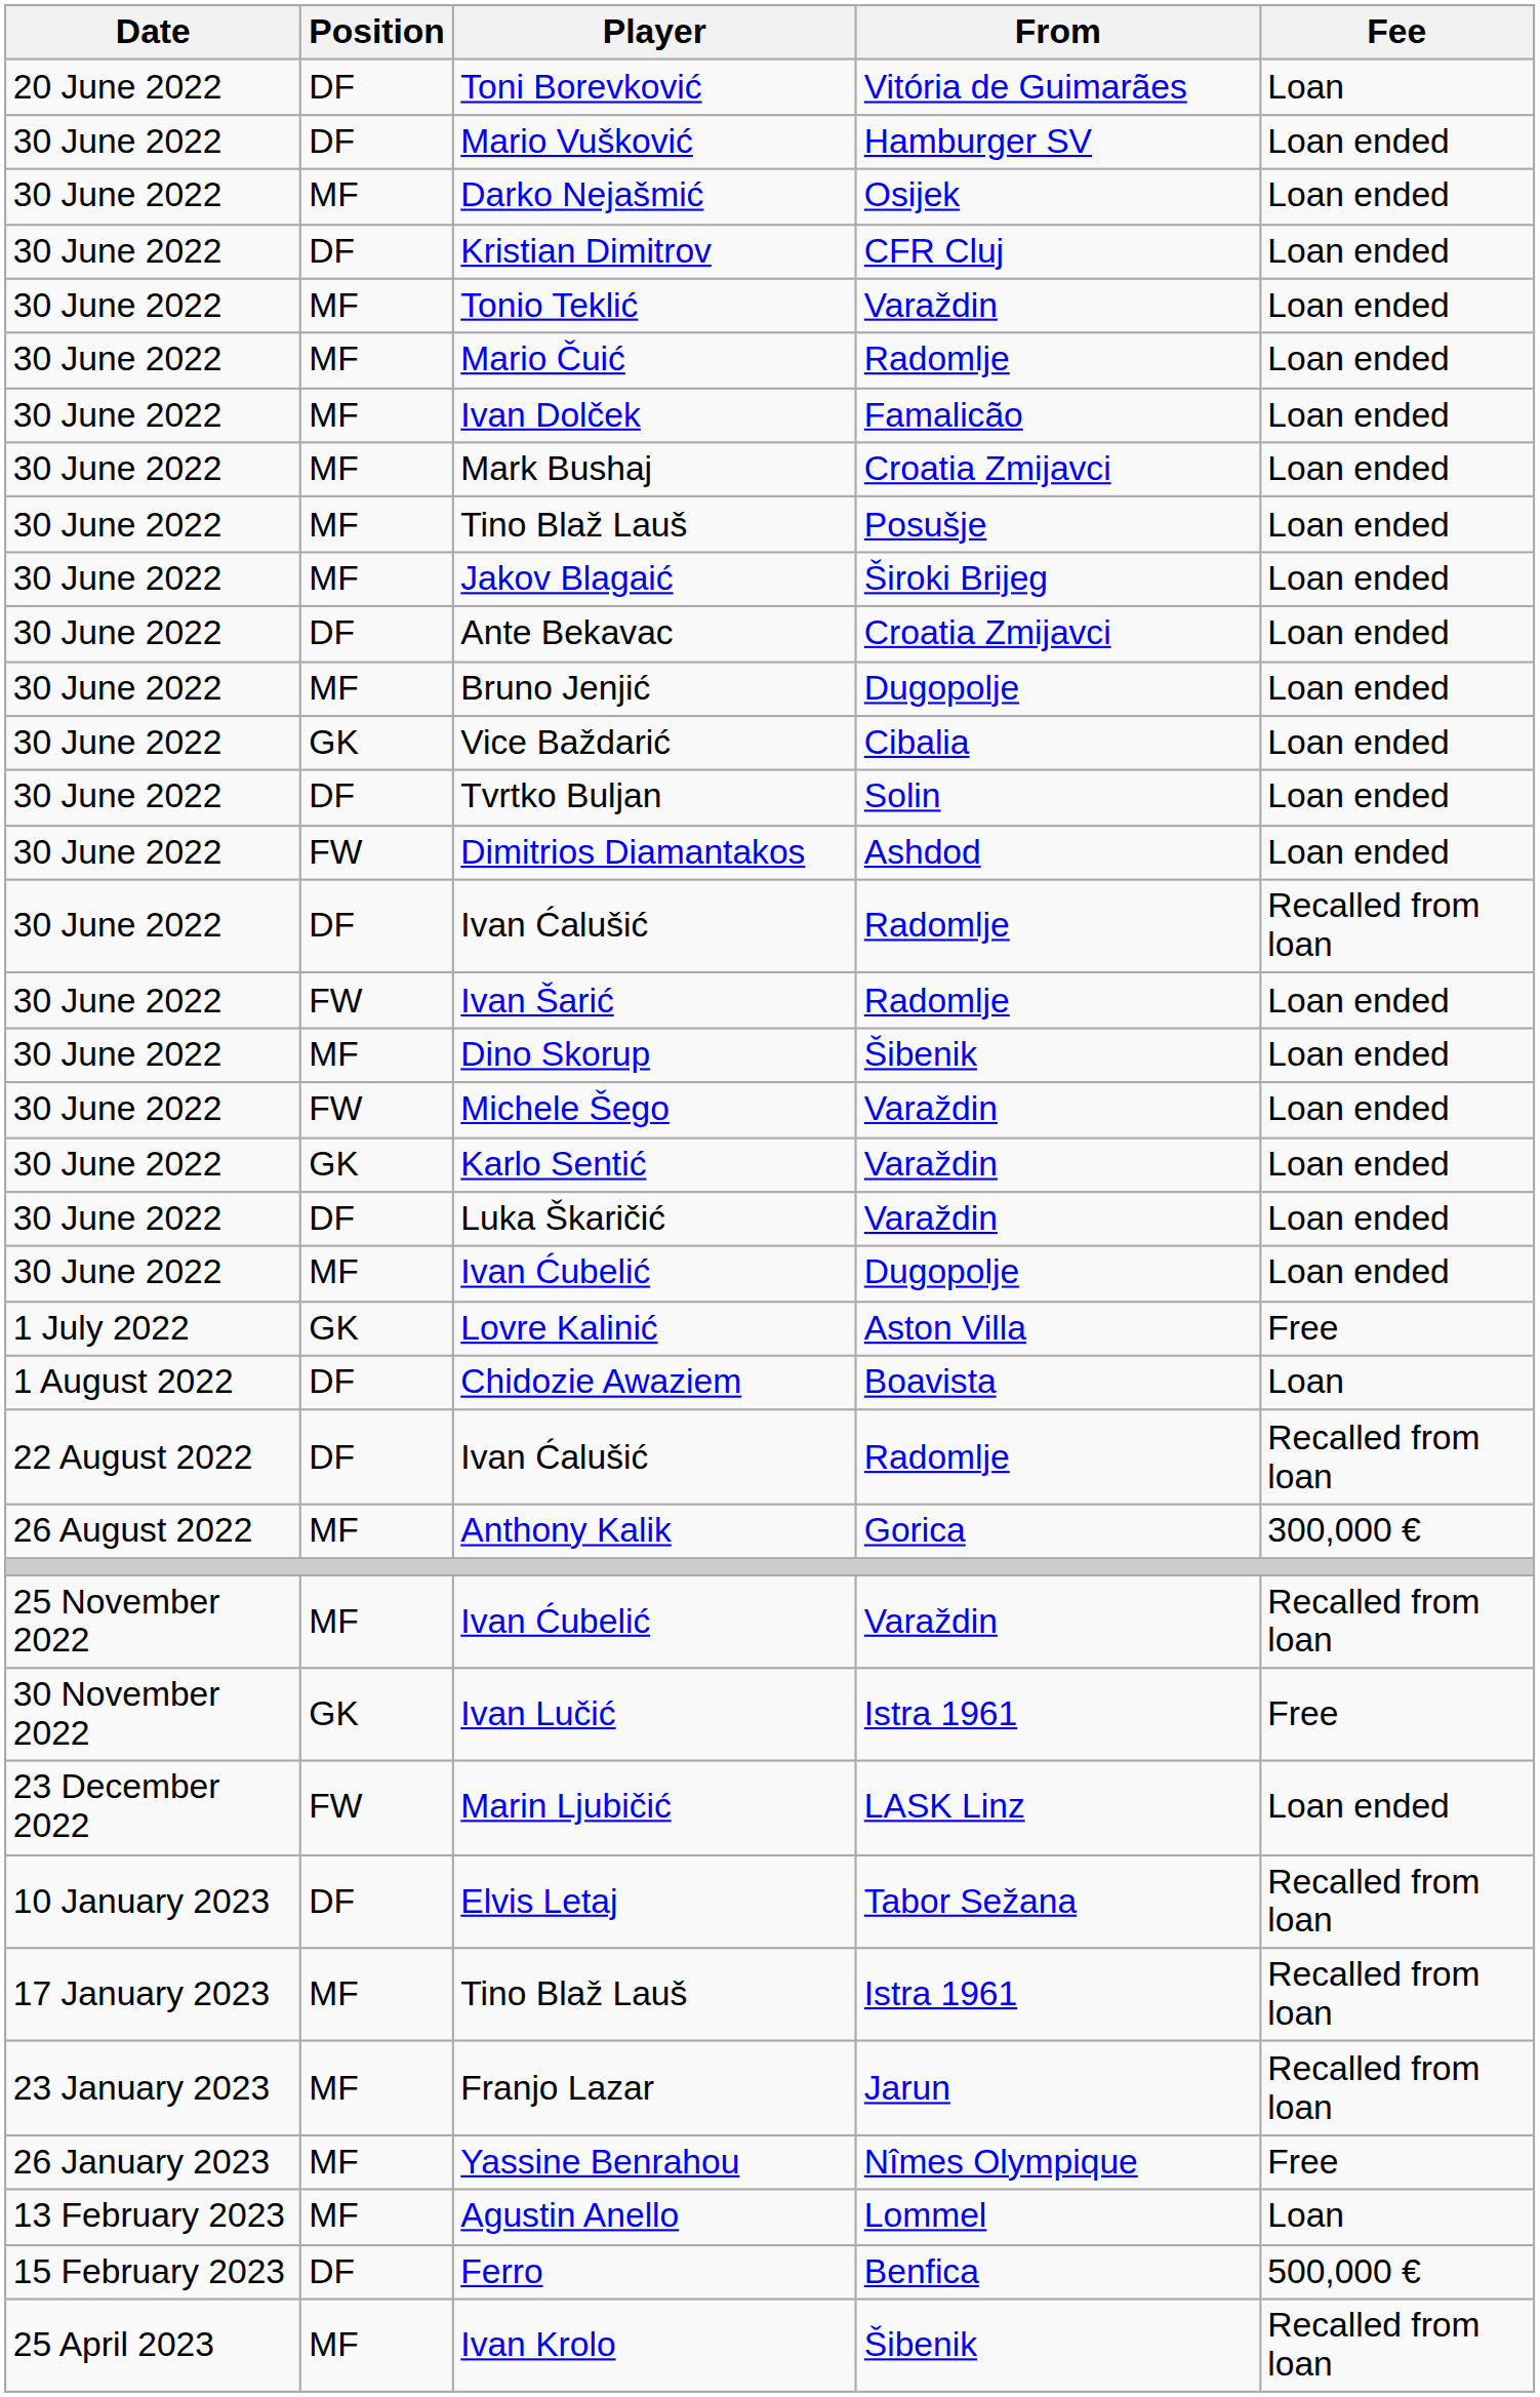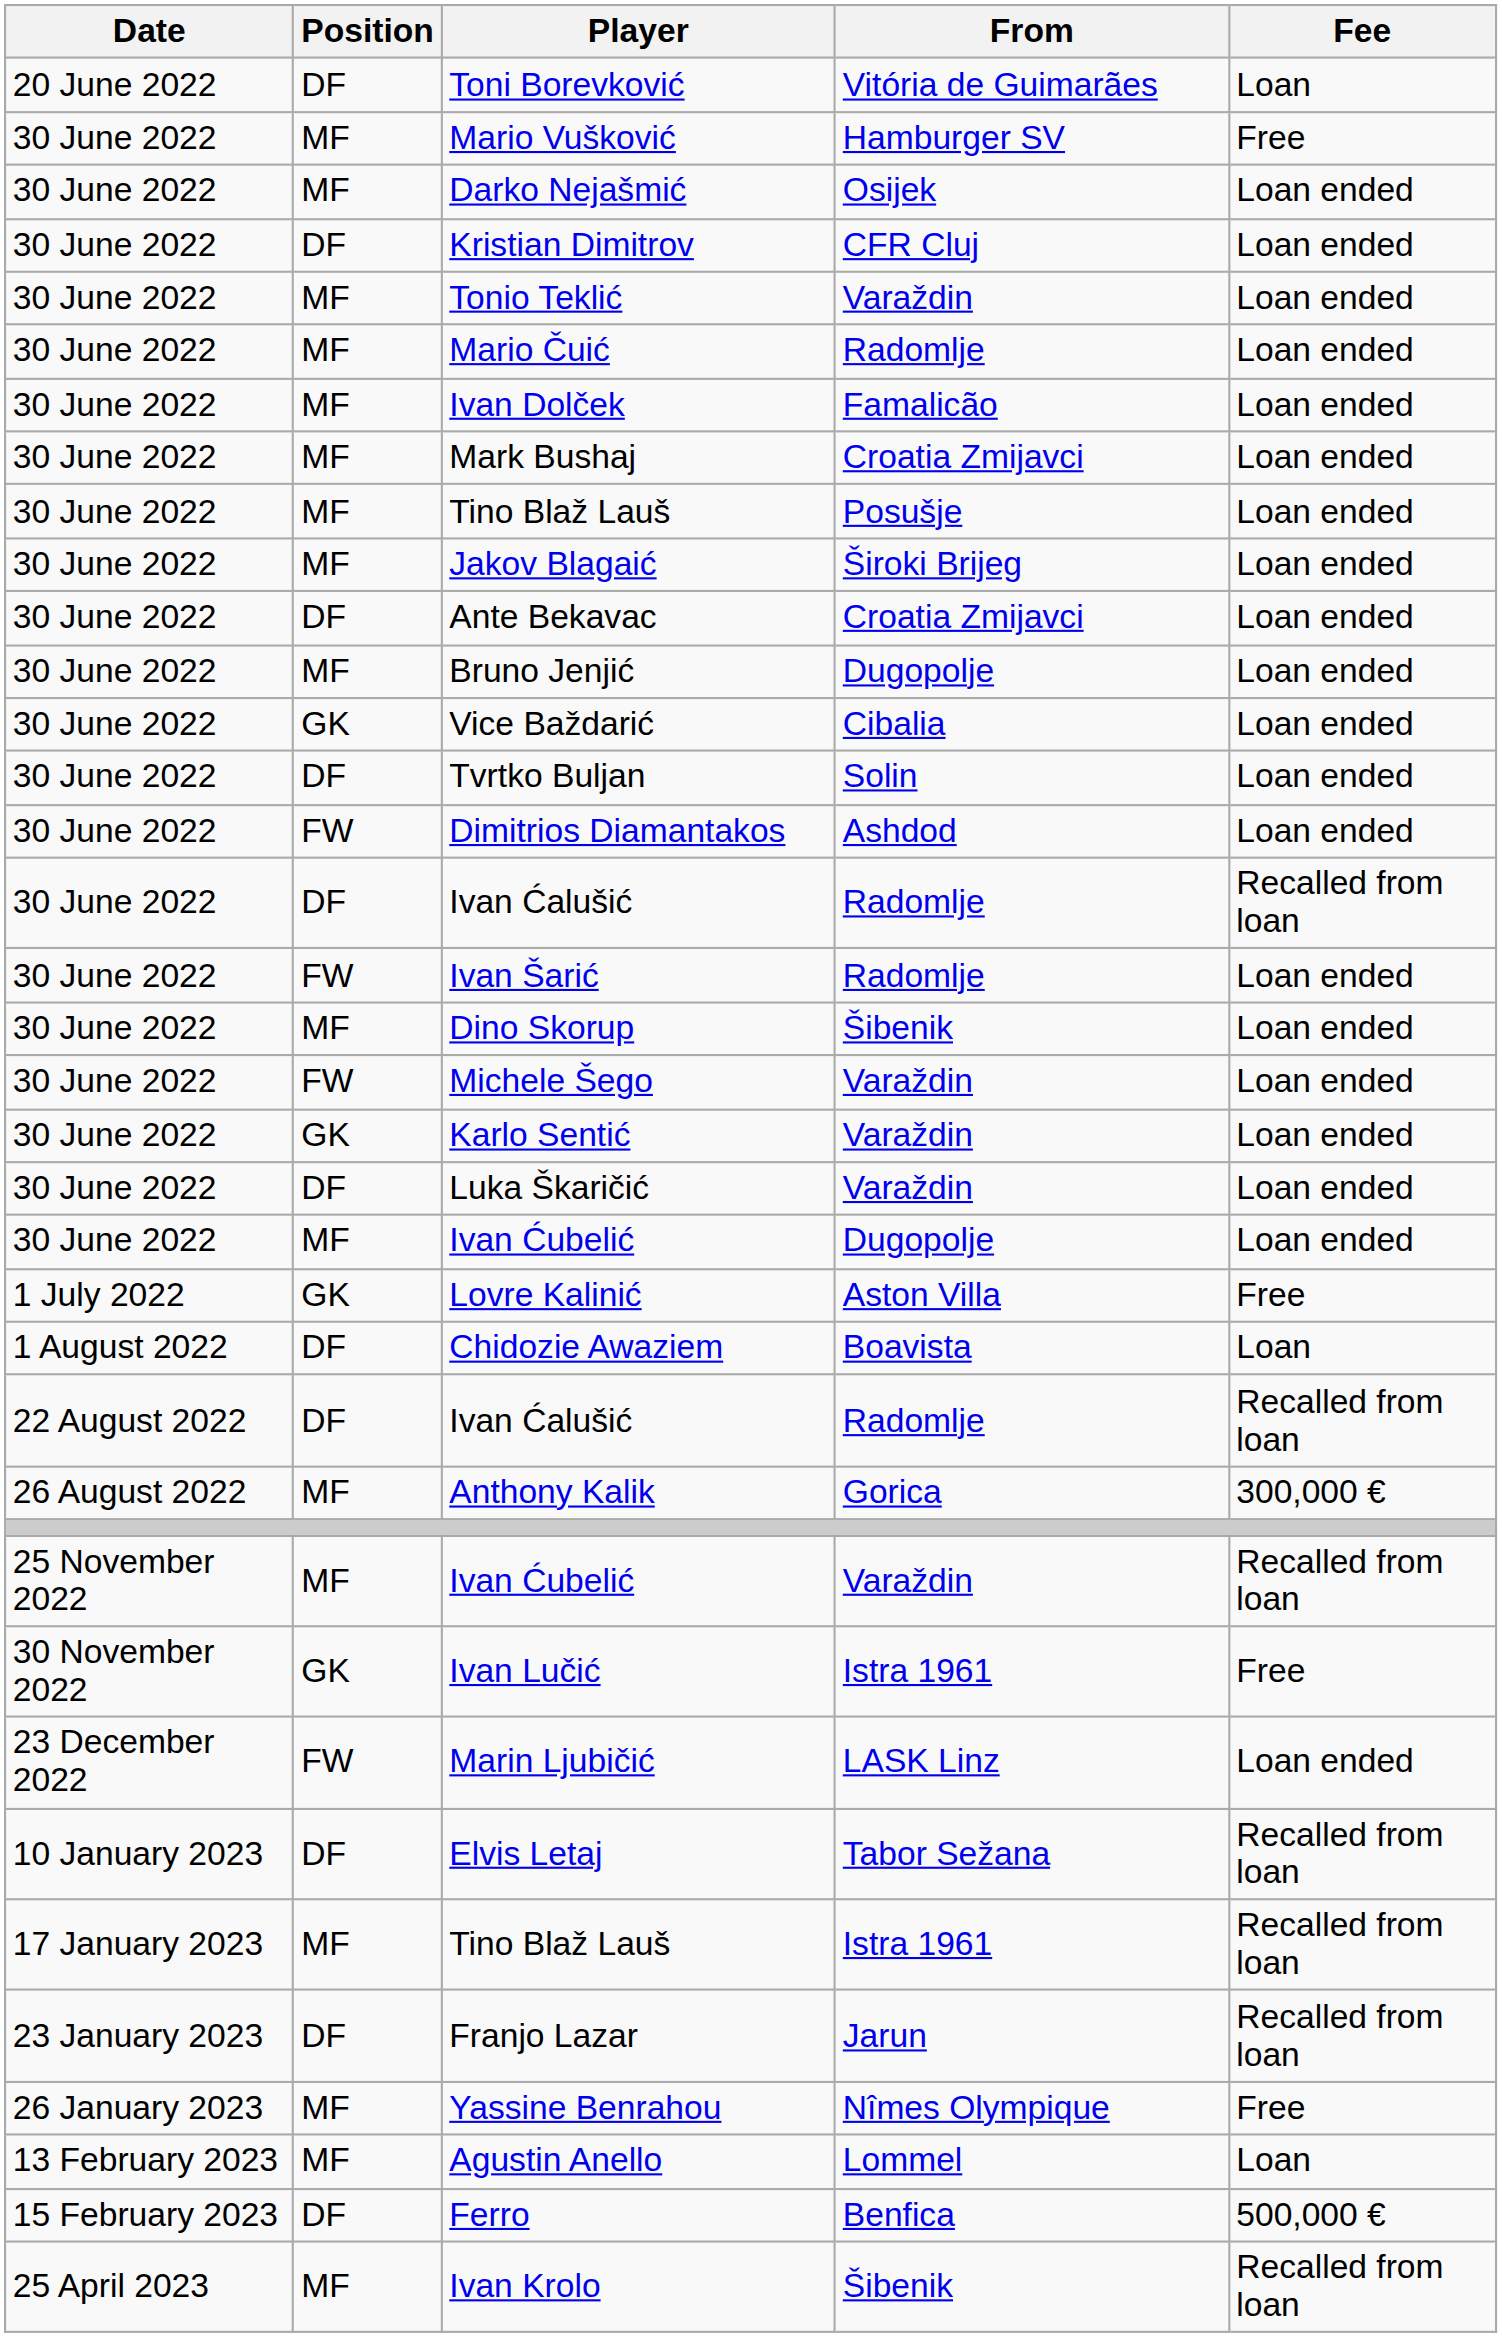Mario Vušković | Position: DF -> MF
Mario Vušković | Fee: Loan ended -> Free
Franjo Lazar | Position: MF -> DF
